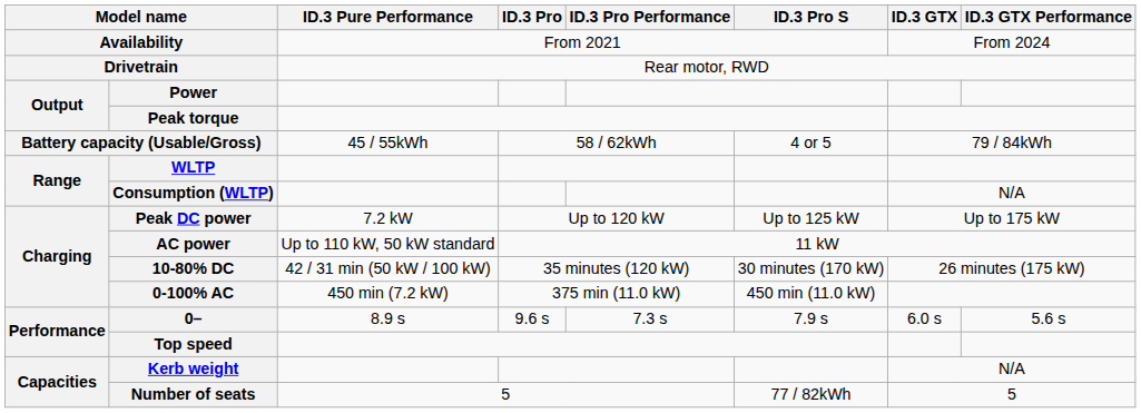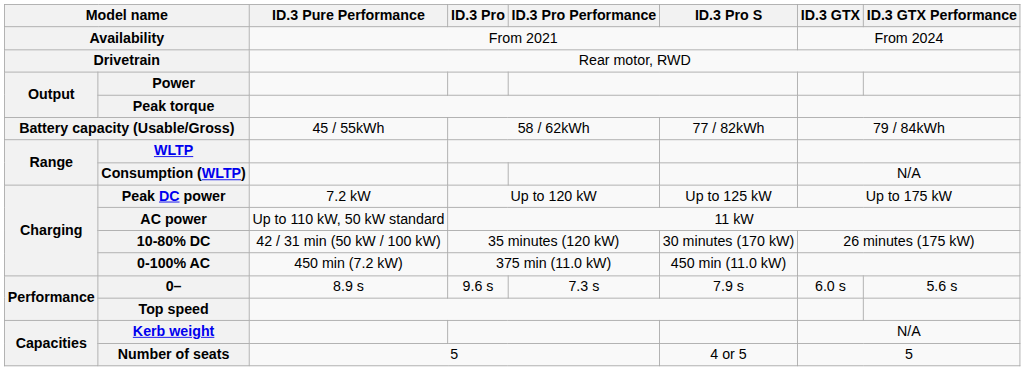Battery capacity (Usable/Gross) | ID.3 Pro S: 4 or 5 -> 77 / 82kWh
Number of seats | ID.3 Pro S: 77 / 82kWh -> 4 or 5
